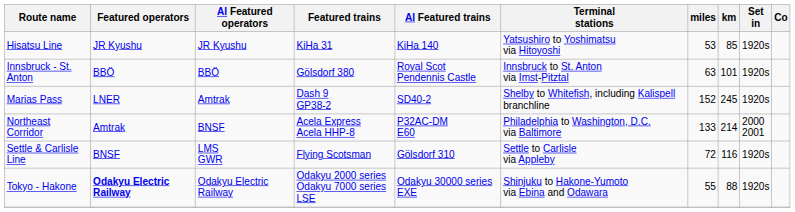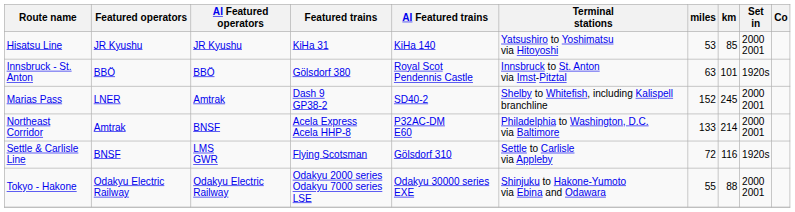Hisatsu Line | Set in: 1920s -> 2000 2001
Marias Pass | Set in: 1920s -> 2000 2001
Tokyo - Hakone | Featured operators: bold -> normal
Tokyo - Hakone | Set in: 1920s -> 2000 2001
